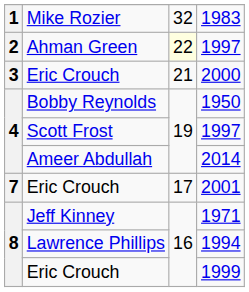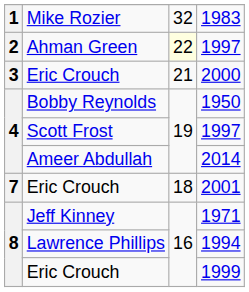2001 | column 3: 17 -> 18
